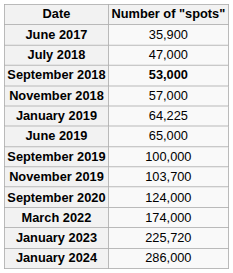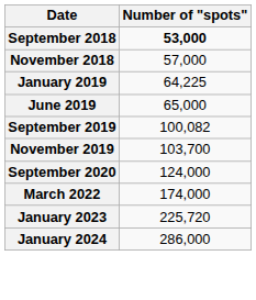- row: June 2017 | 35,900
- row: July 2018 | 47,000
September 2019 | Number of "spots": 100,000 -> 100,082
